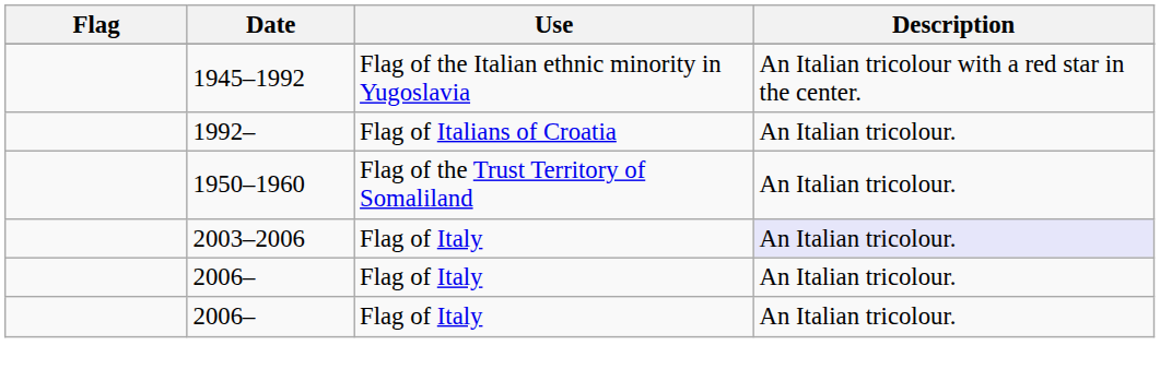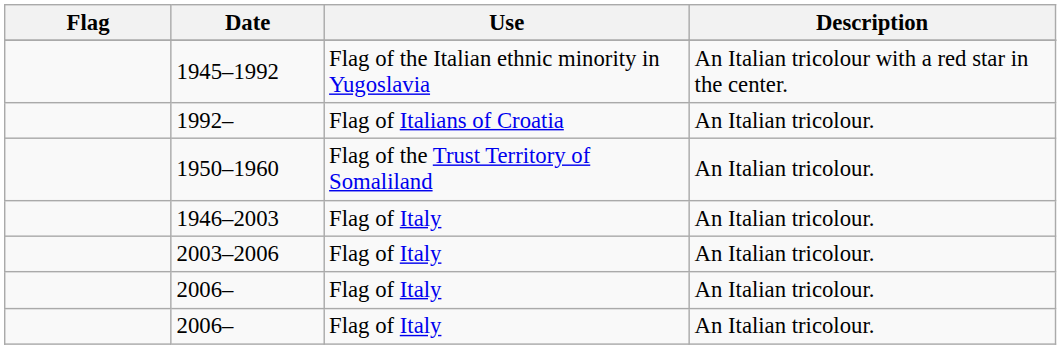+ row: 1946–2003 | Flag of Italy | An Italian tricolour.
2003–2006 | Description: lavender background -> no background
